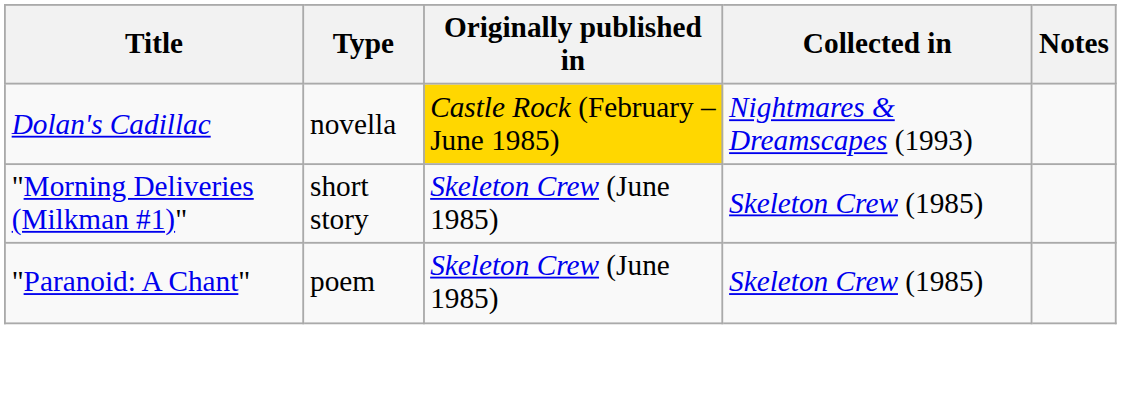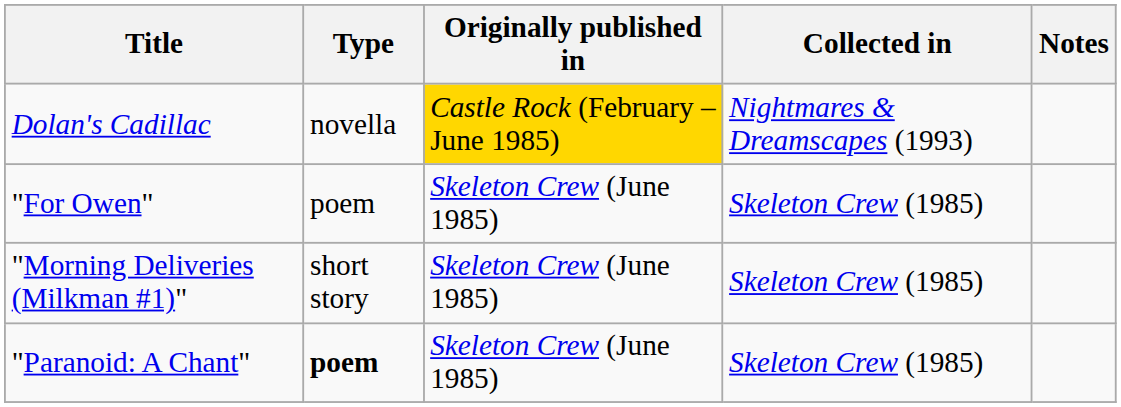+ row: "For Owen" | poem | Skeleton Crew (June 1985) | Skeleton Crew (1985)
"Paranoid: A Chant" | Type: normal -> bold
